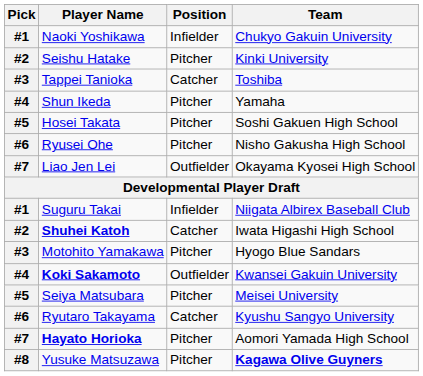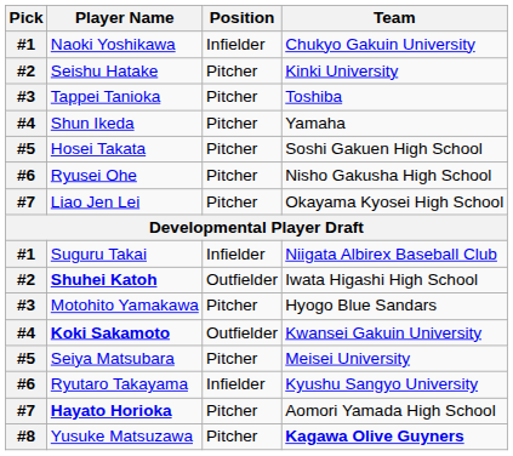Tappei Tanioka | Position: Catcher -> Pitcher
Liao Jen Lei | Position: Outfielder -> Pitcher
Shuhei Katoh | Position: Catcher -> Outfielder
Ryutaro Takayama | Position: Catcher -> Infielder
